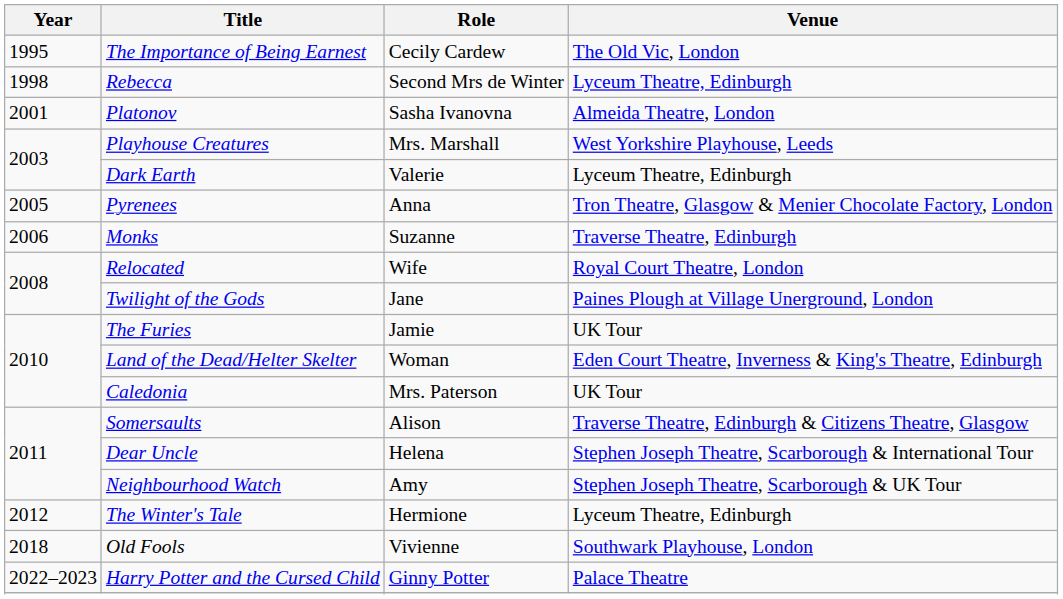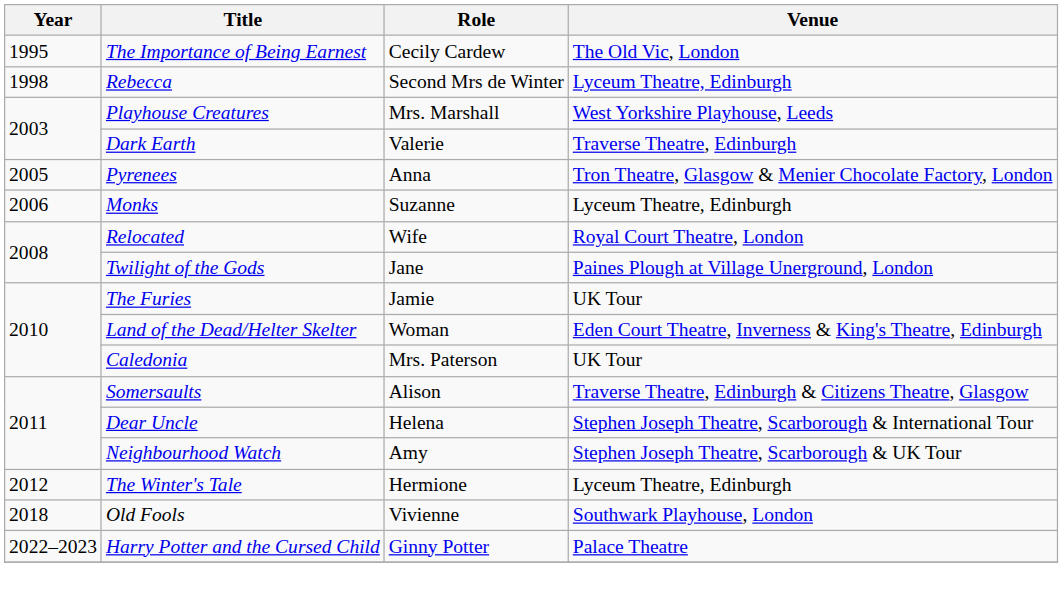- row: 2001 | Platonov | Sasha Ivanovna | Almeida Theatre, London
Dark Earth | Venue: Lyceum Theatre, Edinburgh -> Traverse Theatre, Edinburgh
Monks | Venue: Traverse Theatre, Edinburgh -> Lyceum Theatre, Edinburgh
